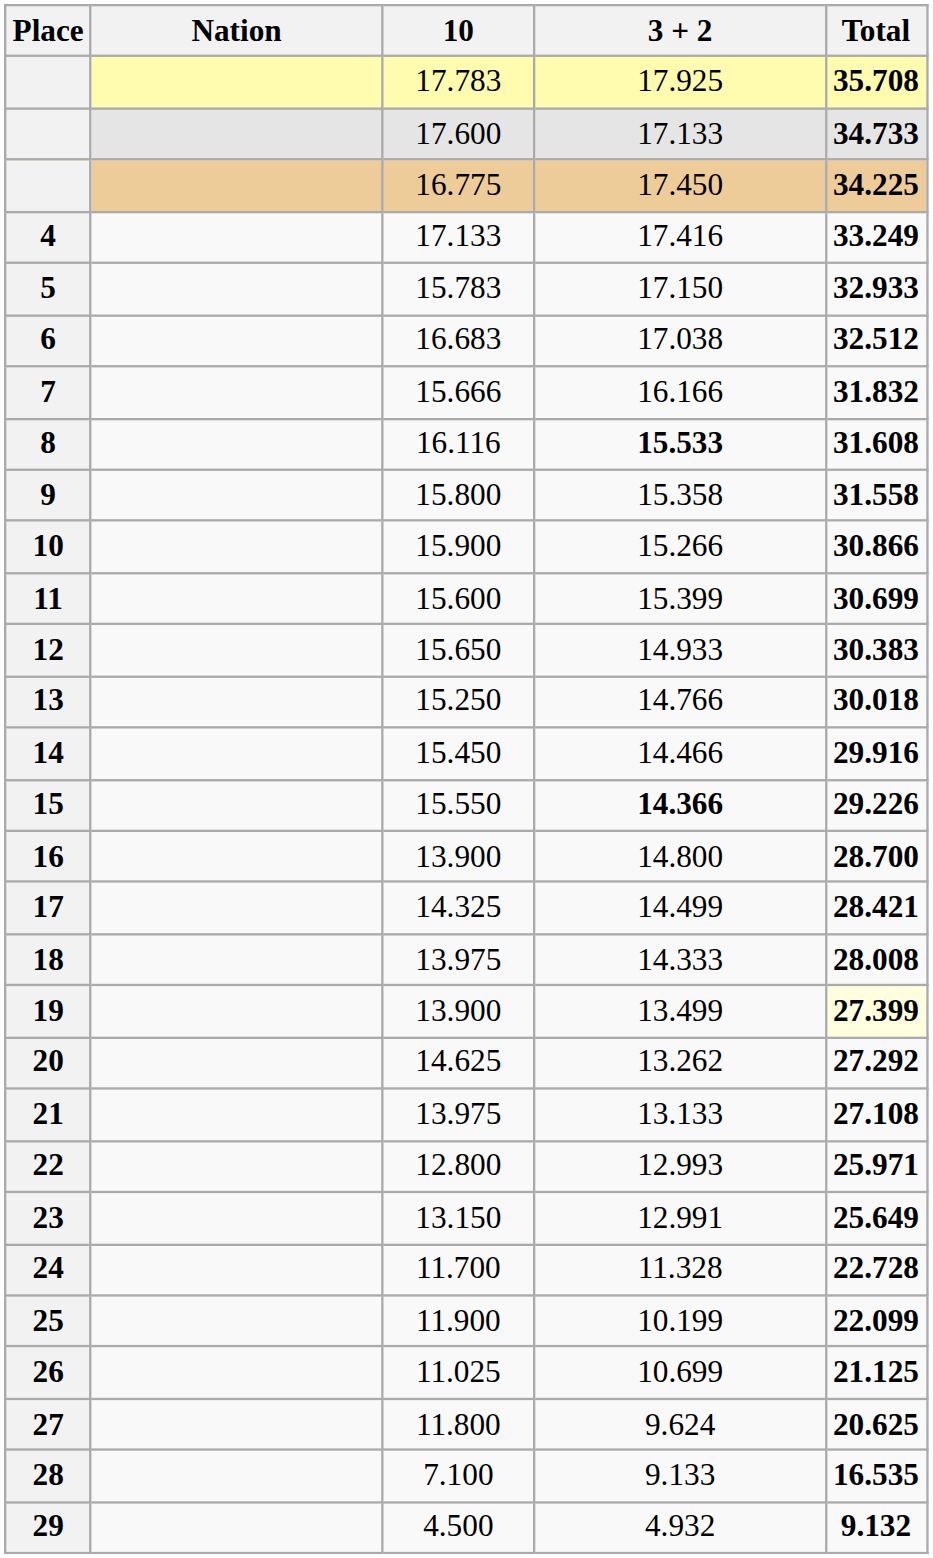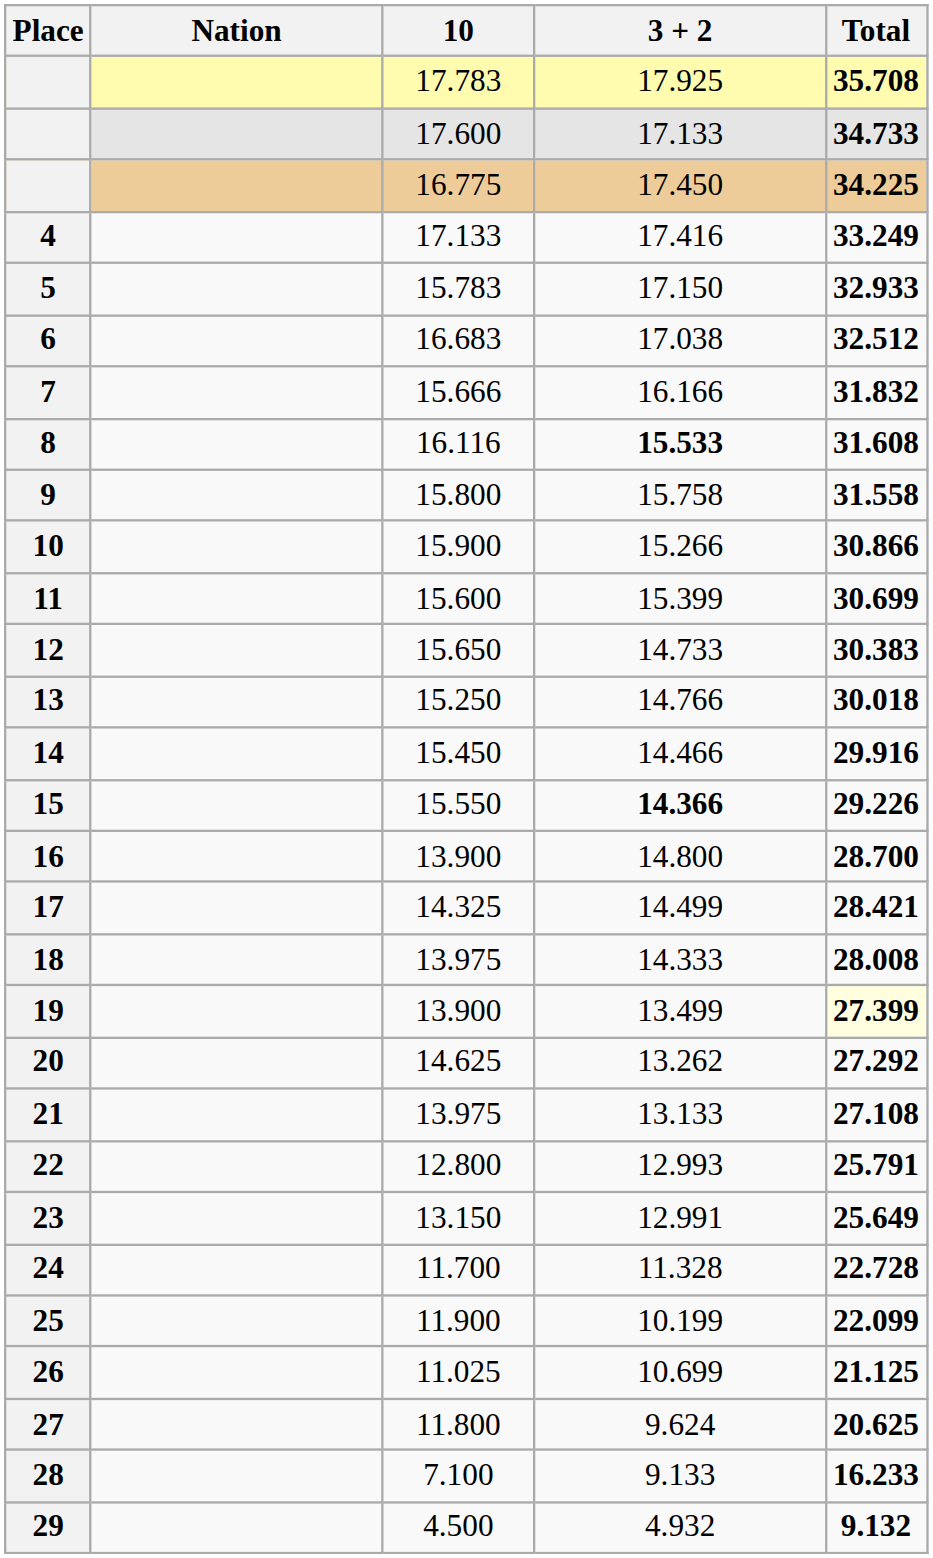9 | 3 + 2: 15.358 -> 15.758
12 | 3 + 2: 14.933 -> 14.733
22 | Total: 25.971 -> 25.791
28 | Total: 16.535 -> 16.233
